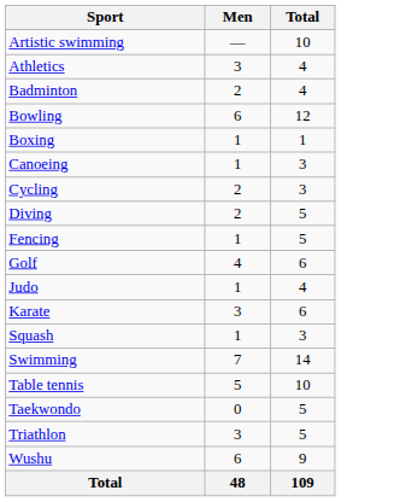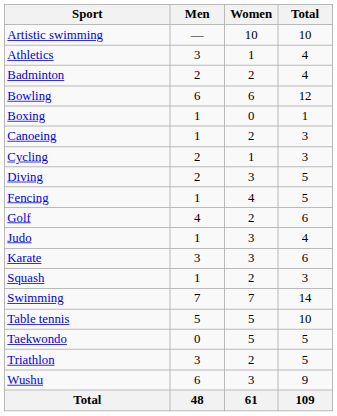+ column: Women | 10 | 1 | 2 | 6 | 0 | 2 | 1 | 3 | 4 | 2 | 3 | 3 | 2 | 7 | 5 | 5 | 2 | 3 | 61
